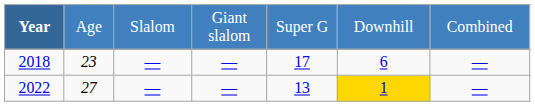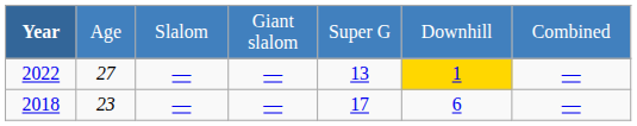rows swapped: 2018 <-> 2022
